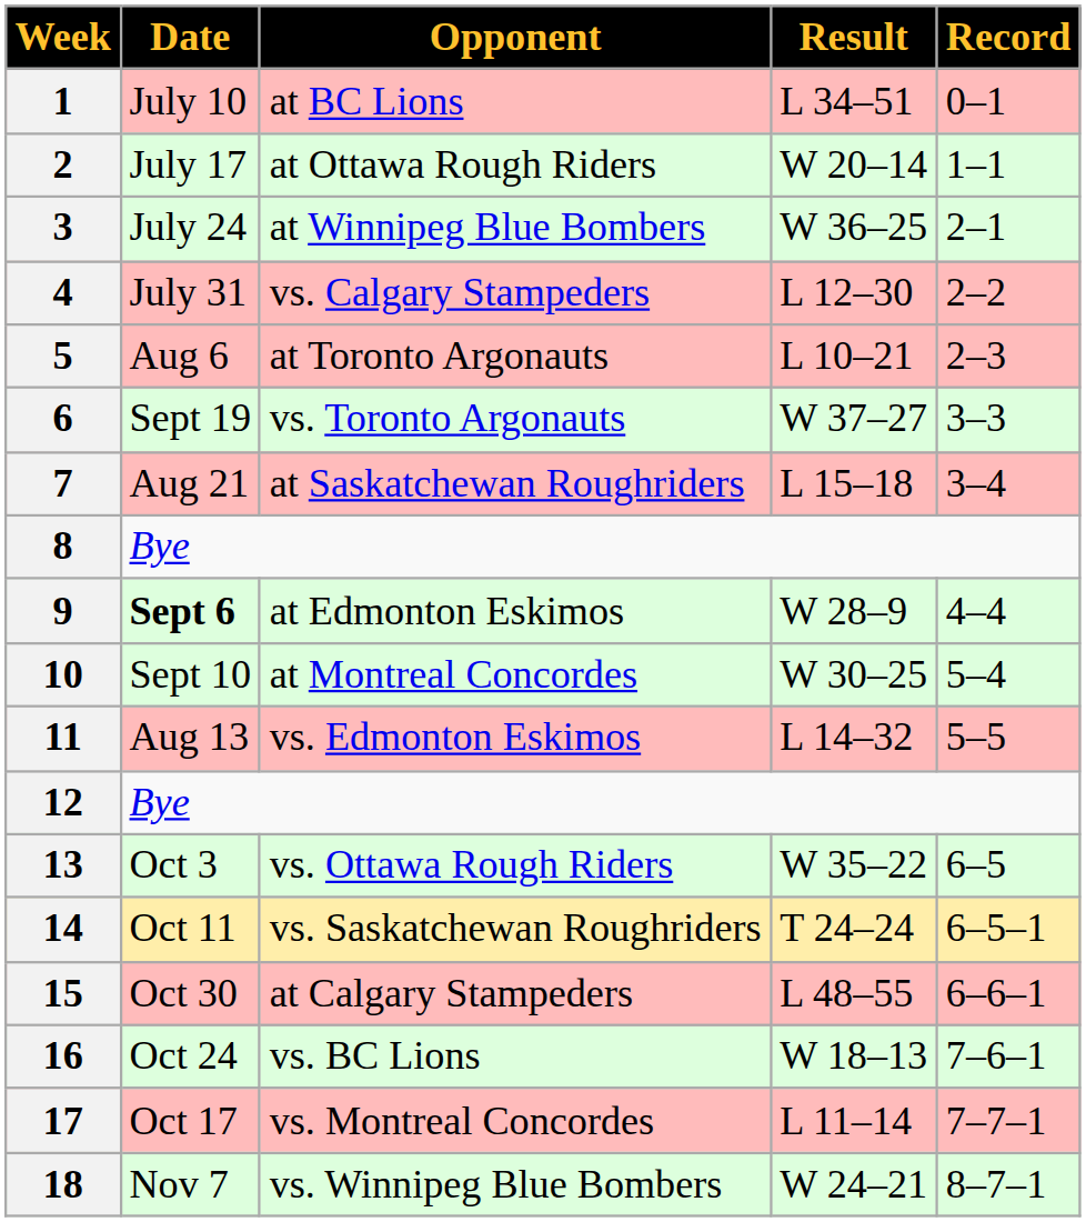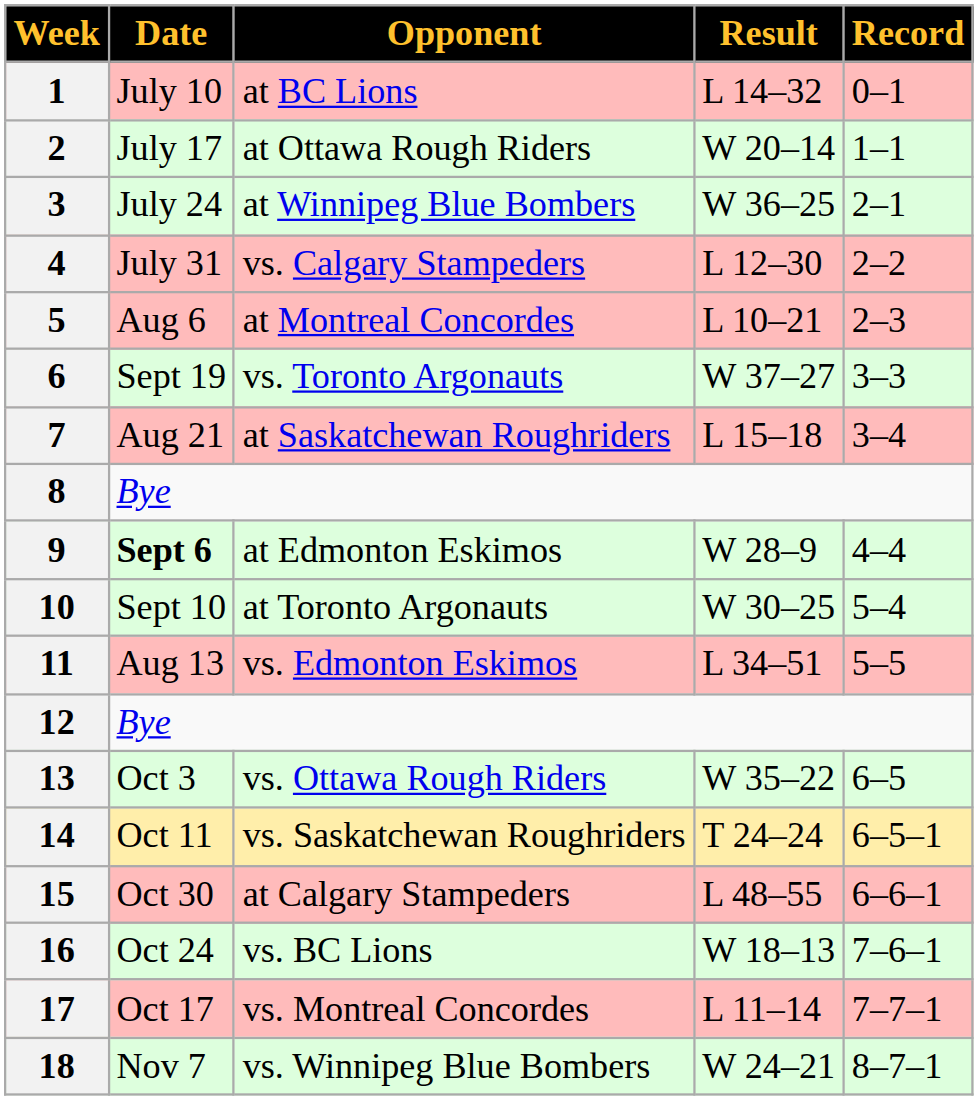1 | Result: L 34–51 -> L 14–32
5 | Opponent: at Toronto Argonauts -> at Montreal Concordes
10 | Opponent: at Montreal Concordes -> at Toronto Argonauts
11 | Result: L 14–32 -> L 34–51
